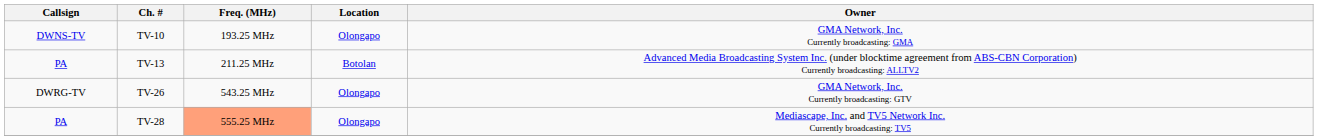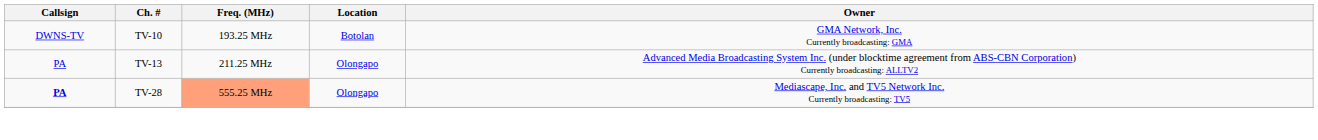TV-10 | Location: Olongapo -> Botolan
TV-13 | Location: Botolan -> Olongapo
- row: DWRG-TV | TV-26 | 543.25 MHz | Olongapo | GMA Network, Inc. Currently broadcasting: GTV
TV-28 | Callsign: normal -> bold
